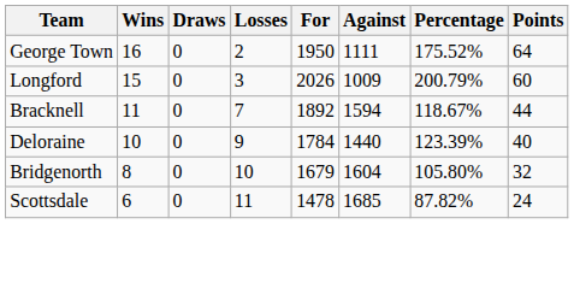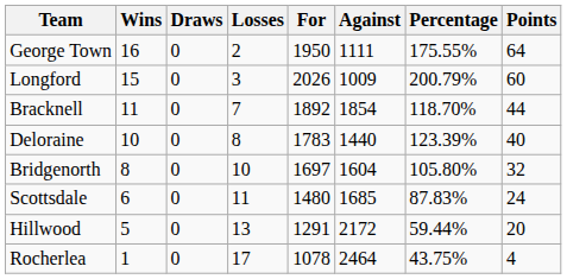George Town | Percentage: 175.52% -> 175.55%
Bracknell | Against: 1594 -> 1854
Bracknell | Percentage: 118.67% -> 118.70%
Deloraine | Losses: 9 -> 8
Deloraine | For: 1784 -> 1783
Bridgenorth | For: 1679 -> 1697
Scottsdale | For: 1478 -> 1480
Scottsdale | Percentage: 87.82% -> 87.83%
+ row: Hillwood | 5 | 0 | 13 | 1291 | 2172 | 59.44% | 20
+ row: Rocherlea | 1 | 0 | 17 | 1078 | 2464 | 43.75% | 4
